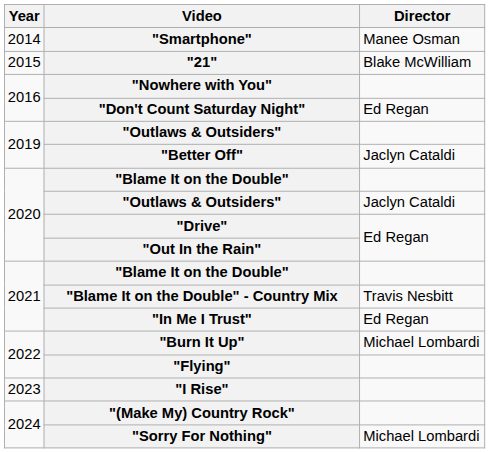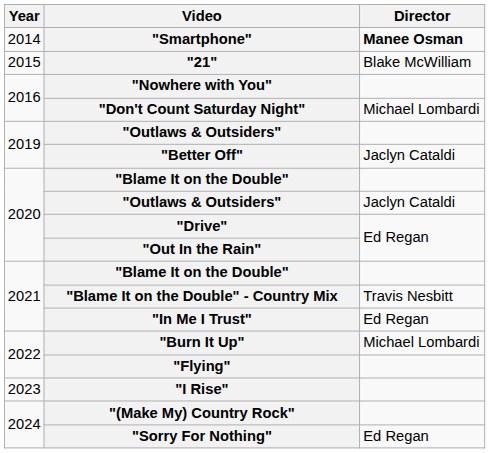"Smartphone" | Director: normal -> bold
"Don't Count Saturday Night" | Director: Ed Regan -> Michael Lombardi
"Sorry For Nothing" | Director: Michael Lombardi -> Ed Regan
